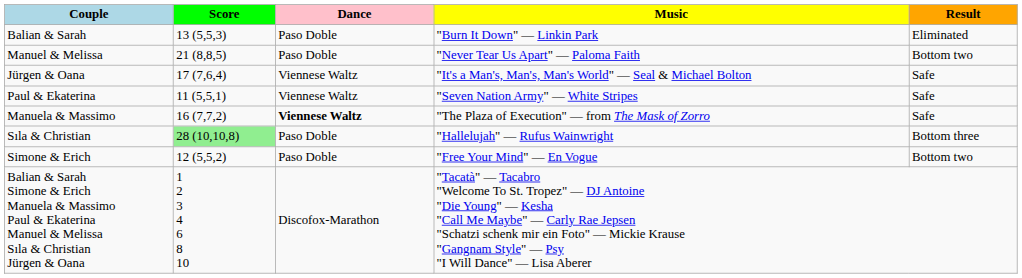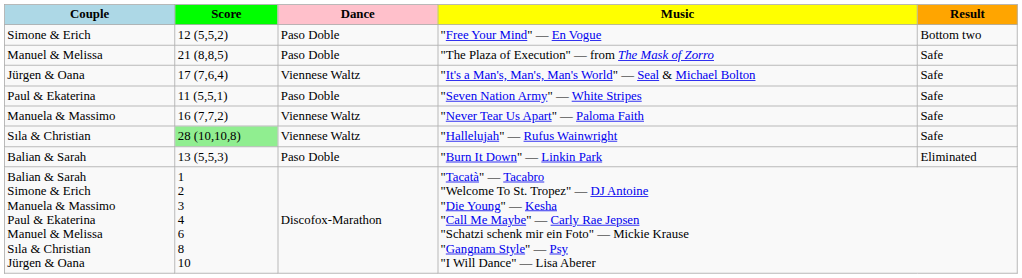rows swapped: Balian & Sarah <-> Simone & Erich
Manuel & Melissa | Music: "Never Tear Us Apart" — Paloma Faith -> "The Plaza of Execution" — from The Mask of Zorro
Manuel & Melissa | Result: Bottom two -> Safe
Paul & Ekaterina | Dance: Viennese Waltz -> Paso Doble
Manuela & Massimo | Dance: bold -> normal
Manuela & Massimo | Music: "The Plaza of Execution" — from The Mask of Zorro -> "Never Tear Us Apart" — Paloma Faith
Sıla & Christian | Dance: Paso Doble -> Viennese Waltz
Sıla & Christian | Result: Bottom three -> Safe
